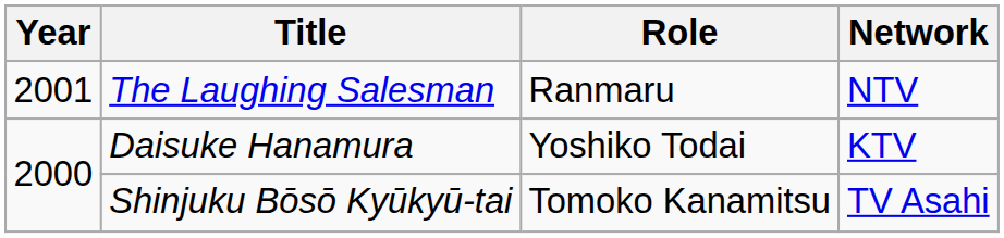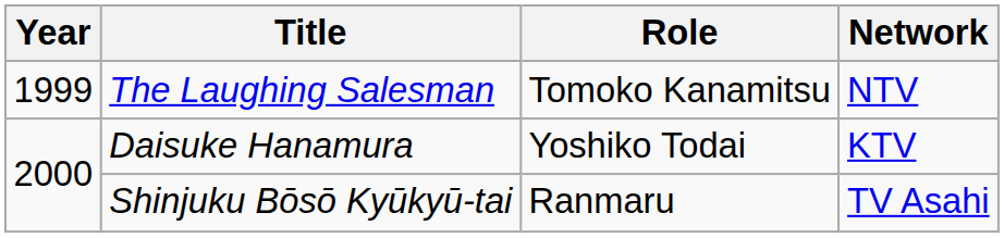The Laughing Salesman | Year: 2001 -> 1999
The Laughing Salesman | Role: Ranmaru -> Tomoko Kanamitsu
Shinjuku Bōsō Kyūkyū-tai | Role: Tomoko Kanamitsu -> Ranmaru
